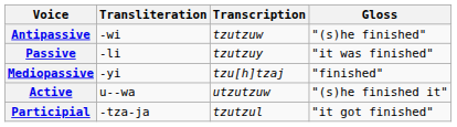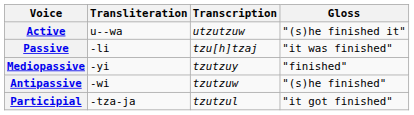rows swapped: Active <-> Antipassive
Passive | Transcription: tzutzuy -> tzu[h]tzaj
Mediopassive | Transcription: tzu[h]tzaj -> tzutzuy
